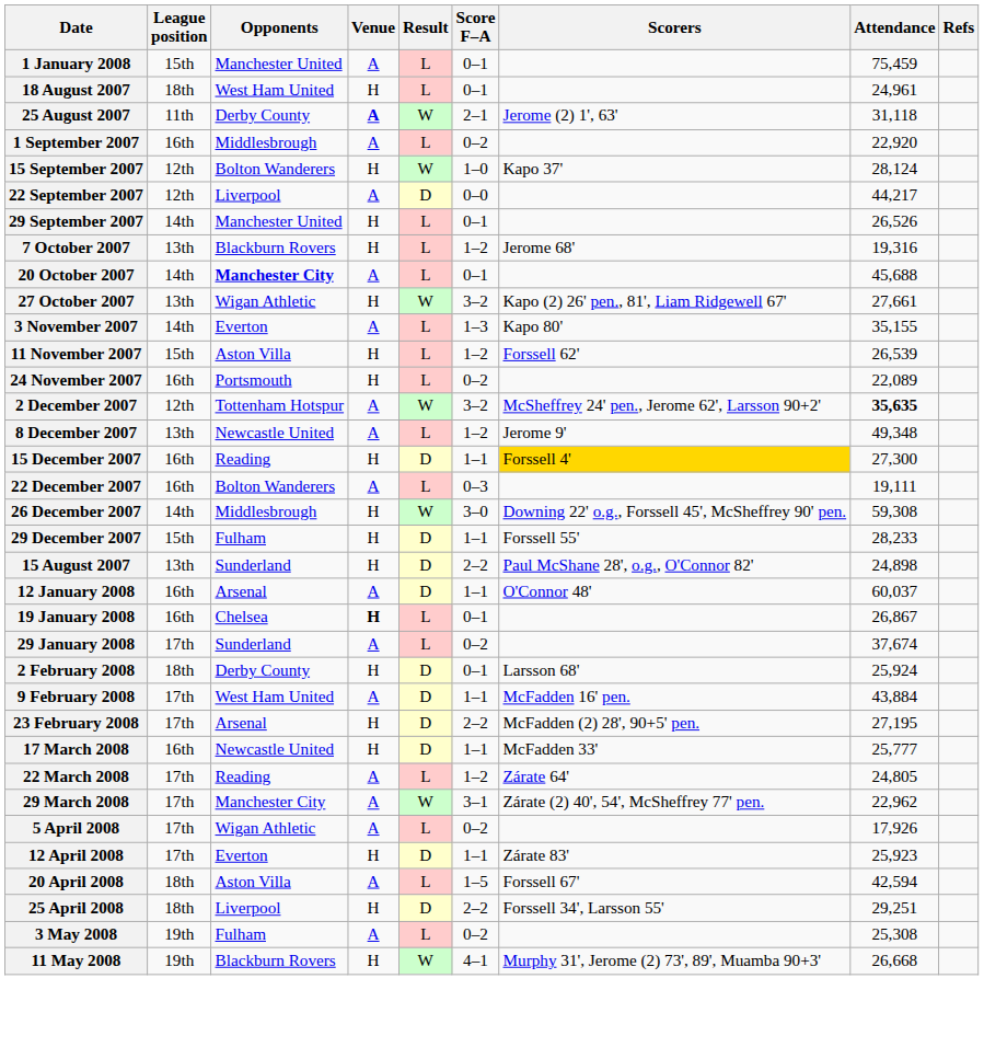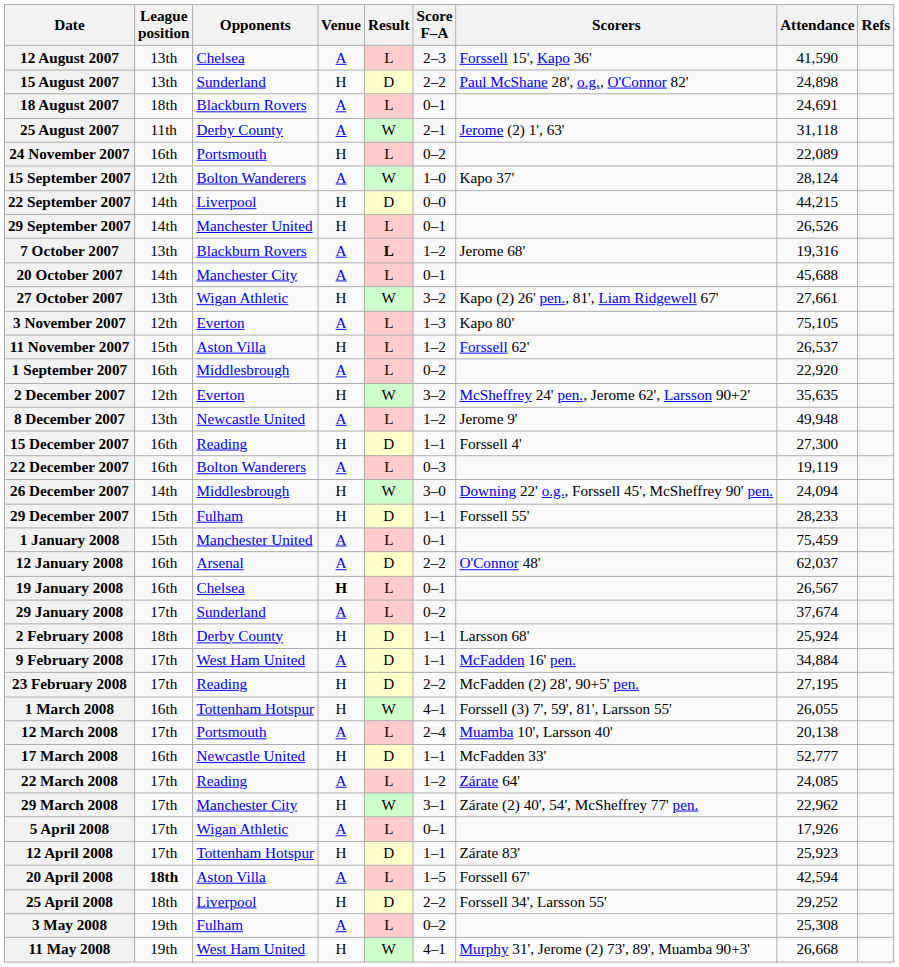+ row: 12 August 2007 | 13th | Chelsea | A | L | 2–3 | Forssell 15', Kapo 36' | 41,590
rows swapped: 15 August 2007 <-> 1 January 2008
18 August 2007 | Opponents: West Ham United -> Blackburn Rovers
18 August 2007 | Venue: H -> A
18 August 2007 | Attendance: 24,961 -> 24,691
25 August 2007 | Venue: bold -> normal
rows swapped: 1 September 2007 <-> 24 November 2007
15 September 2007 | Venue: H -> A
22 September 2007 | League position: 12th -> 14th
22 September 2007 | Venue: A -> H
22 September 2007 | Attendance: 44,217 -> 44,215
7 October 2007 | Venue: H -> A
7 October 2007 | Result: normal -> bold
20 October 2007 | Opponents: bold -> normal
3 November 2007 | League position: 14th -> 12th
3 November 2007 | Attendance: 35,155 -> 75,105
11 November 2007 | Attendance: 26,539 -> 26,537
2 December 2007 | Opponents: Tottenham Hotspur -> Everton
2 December 2007 | Venue: A -> H
2 December 2007 | Attendance: bold -> normal
8 December 2007 | Attendance: 49,348 -> 49,948
15 December 2007 | Scorers: gold background -> no background
22 December 2007 | Attendance: 19,111 -> 19,119
26 December 2007 | Attendance: 59,308 -> 24,094
12 January 2008 | Score F–A: 1–1 -> 2–2
12 January 2008 | Attendance: 60,037 -> 62,037
19 January 2008 | Attendance: 26,867 -> 26,567
2 February 2008 | Score F–A: 0–1 -> 1–1
9 February 2008 | Attendance: 43,884 -> 34,884
23 February 2008 | Opponents: Arsenal -> Reading
+ row: 1 March 2008 | 16th | Tottenham Hotspur | H | W | 4–1 | Forssell (3) 7', 59', 81', Larsson 55' | 26,055
+ row: 12 March 2008 | 17th | Portsmouth | A | L | 2–4 | Muamba 10', Larsson 40' | 20,138
17 March 2008 | Attendance: 25,777 -> 52,777
22 March 2008 | Attendance: 24,805 -> 24,085
29 March 2008 | Venue: A -> H
5 April 2008 | Score F–A: 0–2 -> 0–1
12 April 2008 | Opponents: Everton -> Tottenham Hotspur
20 April 2008 | League position: normal -> bold
25 April 2008 | Attendance: 29,251 -> 29,252
11 May 2008 | Opponents: Blackburn Rovers -> West Ham United
